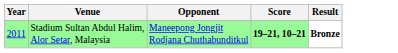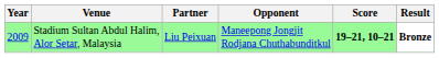+ column: Partner | Liu Peixuan
Stadium Sultan Abdul Halim, Alor Setar, Malaysia | Year: 2011 -> 2009
